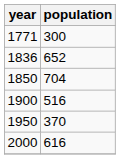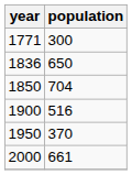1836 | population: 652 -> 650
2000 | population: 616 -> 661
